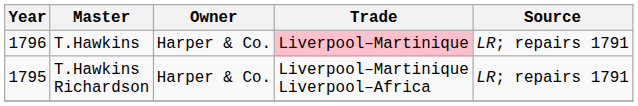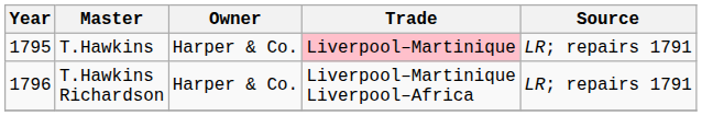T.Hawkins | Year: 1796 -> 1795
T.Hawkins Richardson | Year: 1795 -> 1796
